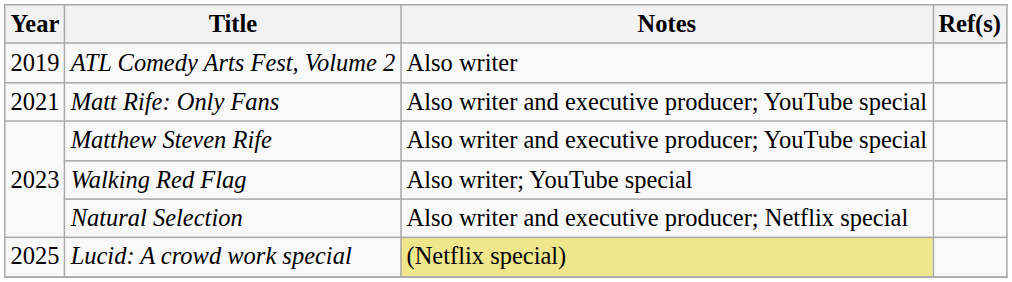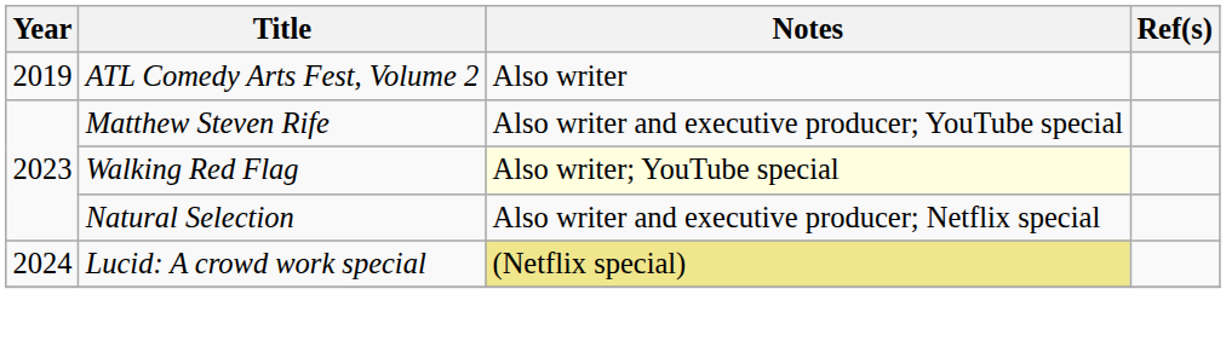- row: 2021 | Matt Rife: Only Fans | Also writer and executive producer; YouTube special
Walking Red Flag | Notes: no background -> lightyellow background
Lucid: A crowd work special | Year: 2025 -> 2024
